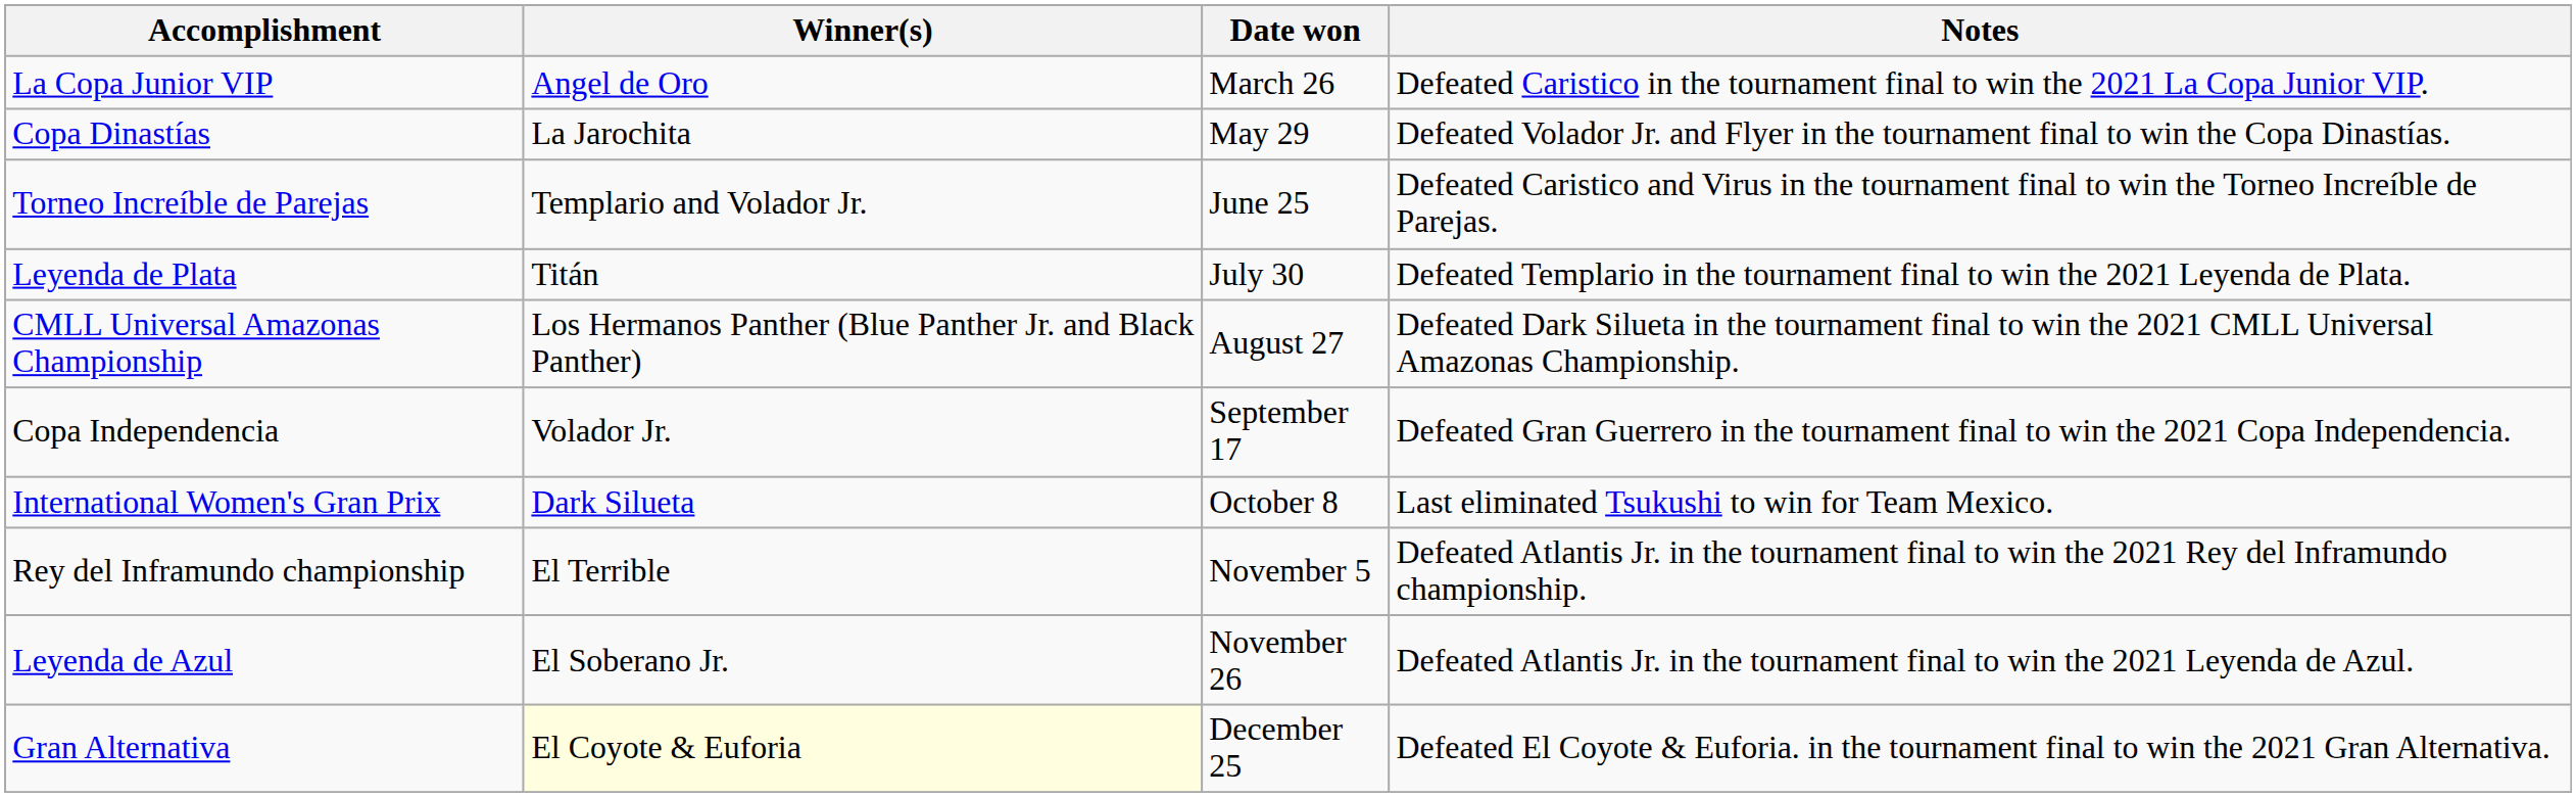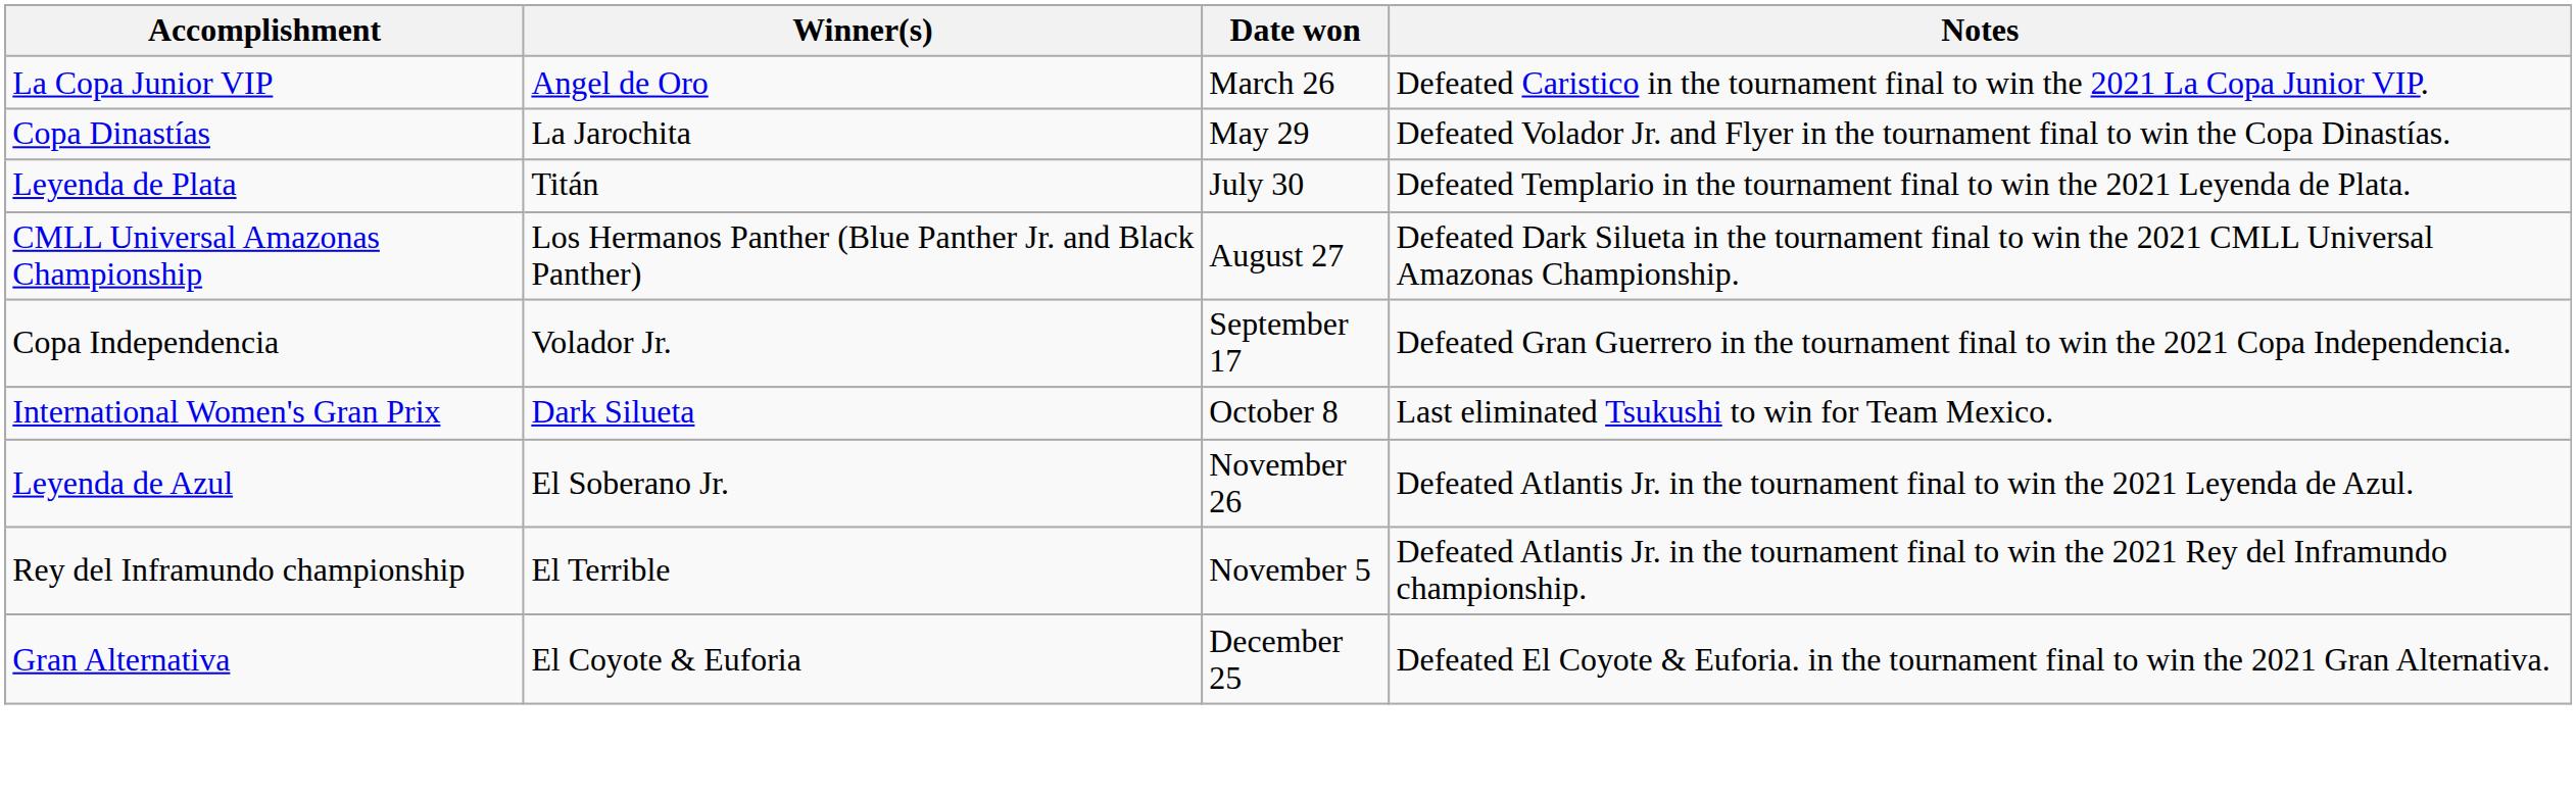- row: Torneo Increíble de Parejas | Templario and Volador Jr. | June 25 | Defeated Caristico and Virus in the tournament final to win the Torneo Increíble de Parejas.
rows swapped: Rey del Inframundo championship <-> Leyenda de Azul
Gran Alternativa | Winner(s): lightyellow background -> no background
